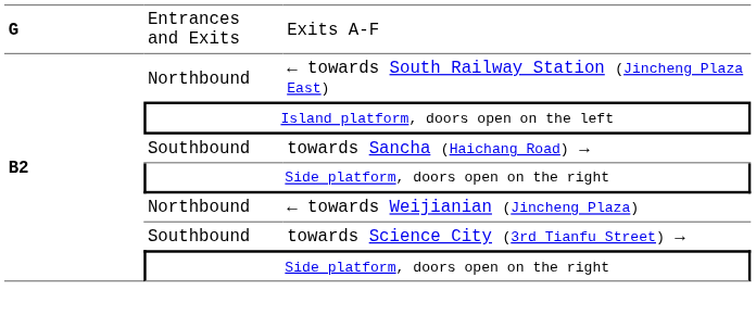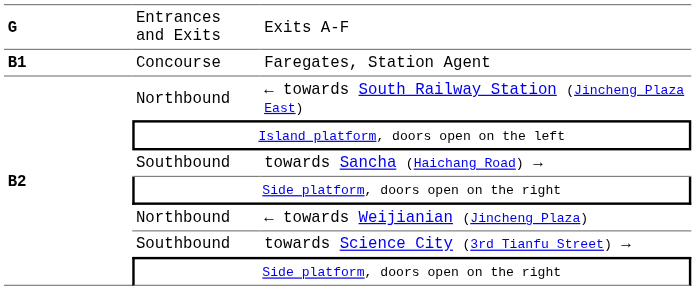+ row: B1 | Concourse | Faregates, Station Agent
